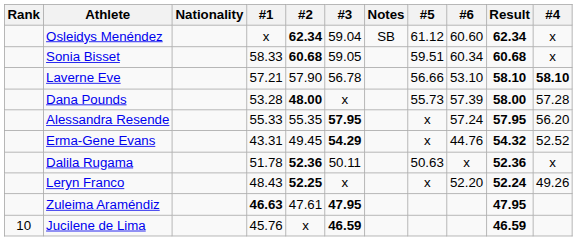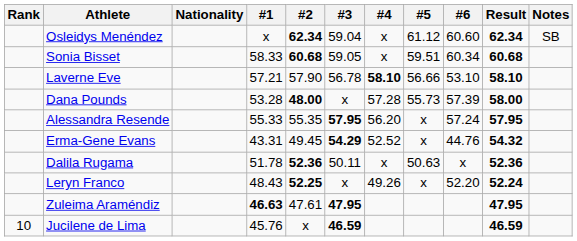columns swapped: #4 <-> Notes
